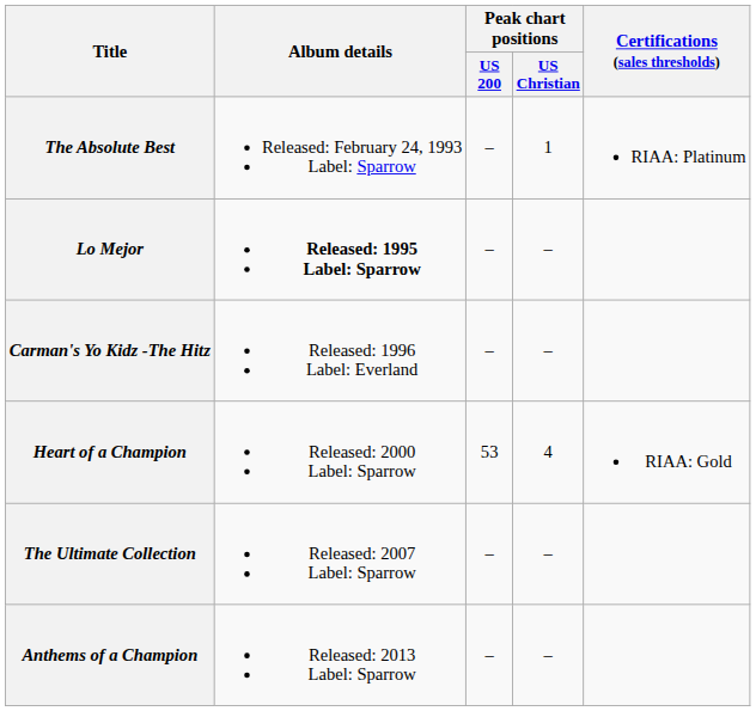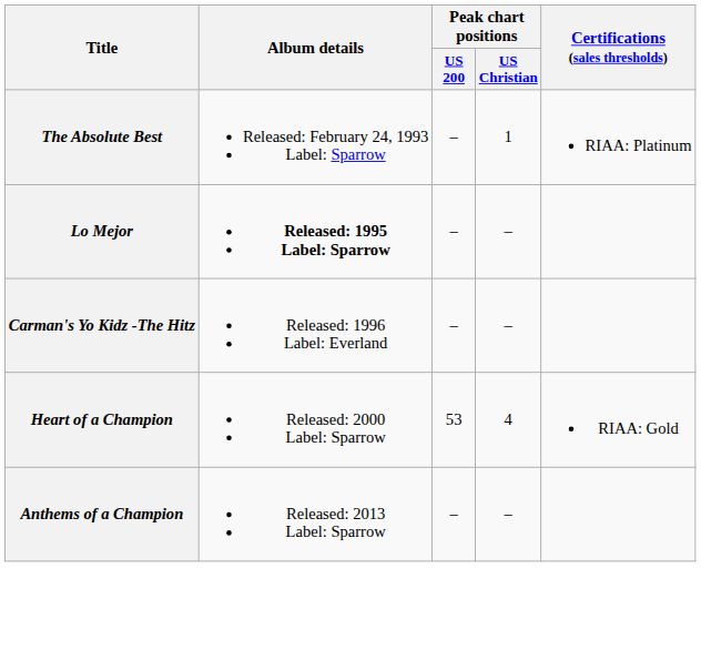- row: The Ultimate Collection | Released: 2007 Label: Sparrow | – | –
